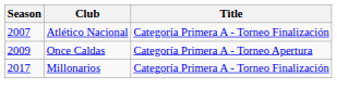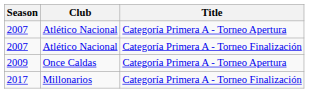+ row: 2007 | Atlético Nacional | Categoría Primera A - Torneo Apertura
